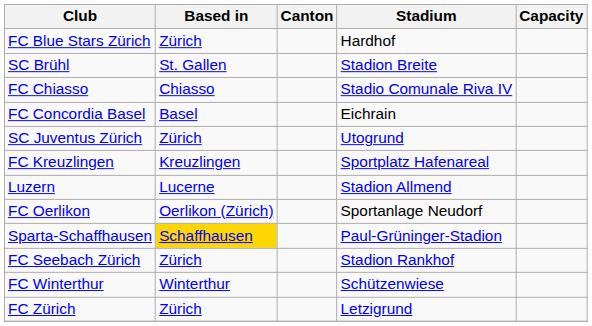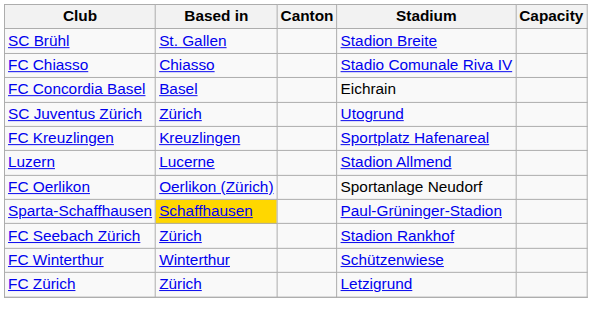- row: FC Blue Stars Zürich | Zürich | Hardhof
